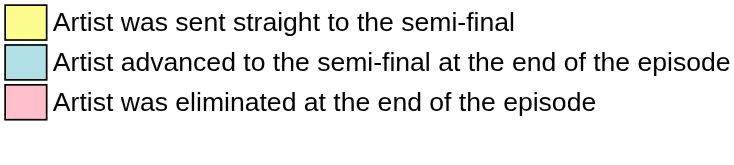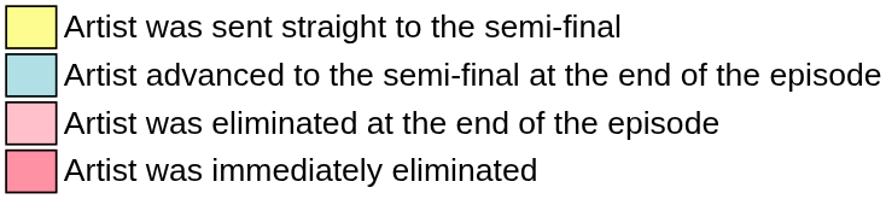+ row: Artist was immediately eliminated
